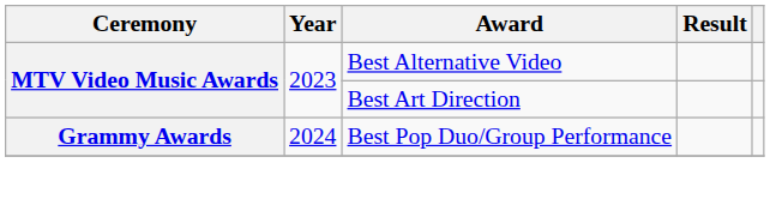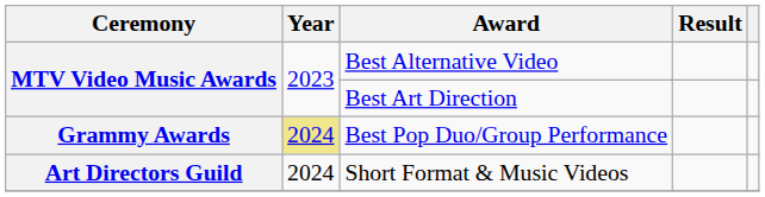Best Pop Duo/Group Performance | Year: no background -> khaki background
+ row: Art Directors Guild | 2024 | Short Format & Music Videos
